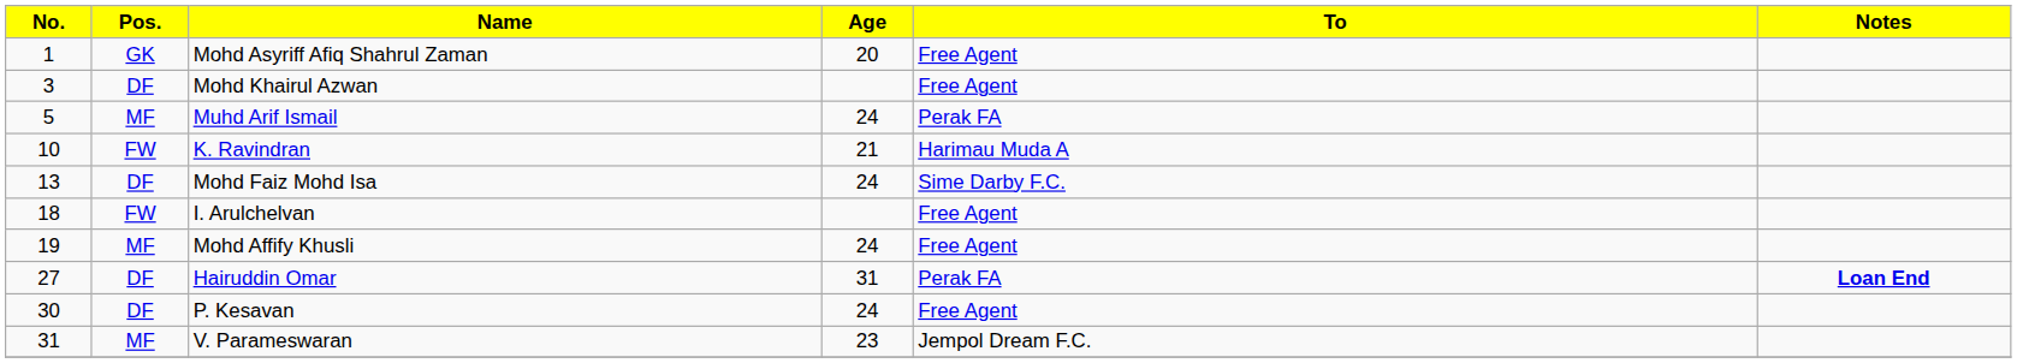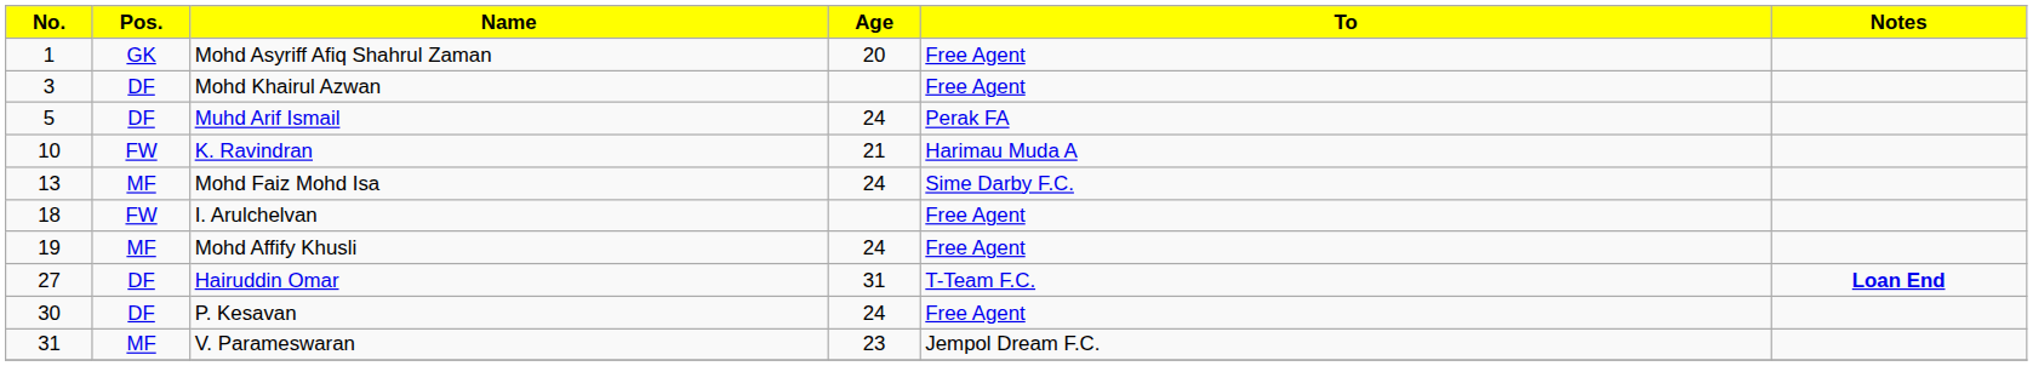Muhd Arif Ismail | Pos.: MF -> DF
Mohd Faiz Mohd Isa | Pos.: DF -> MF
Hairuddin Omar | To: Perak FA -> T-Team F.C.
